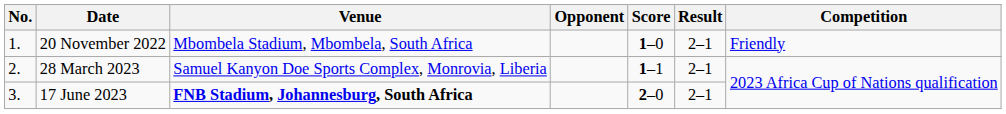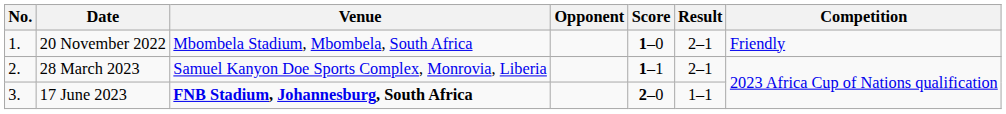17 June 2023 | Result: 2–1 -> 1–1
